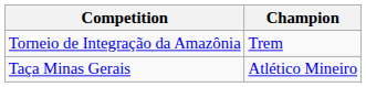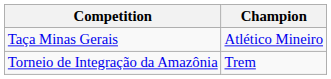rows swapped: Taça Minas Gerais <-> Torneio de Integração da Amazônia
